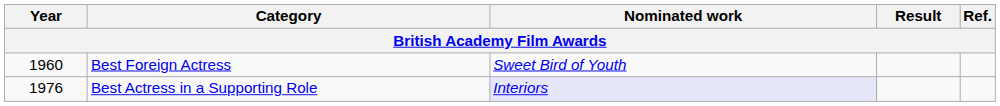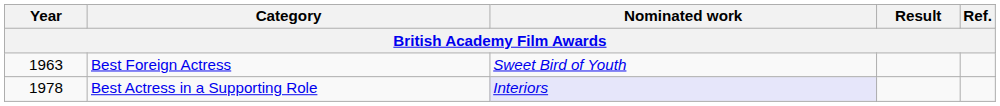Best Foreign Actress | Year: 1960 -> 1963
Best Actress in a Supporting Role | Year: 1976 -> 1978
